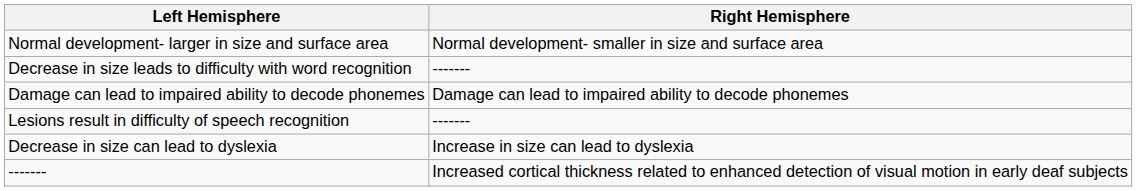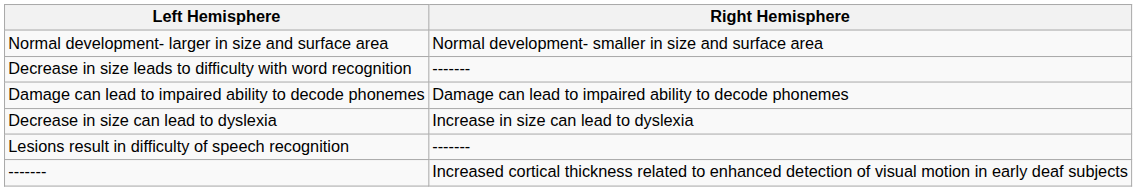rows swapped: Decrease in size can lead to dyslexia <-> Lesions result in difficulty of speech recognition
